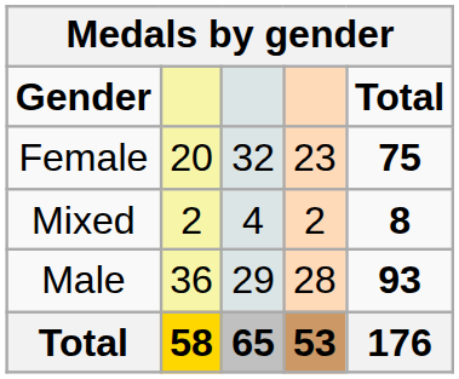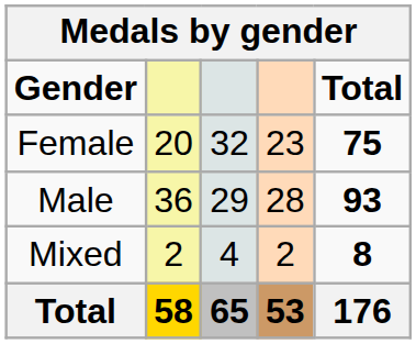rows swapped: Male <-> Mixed
